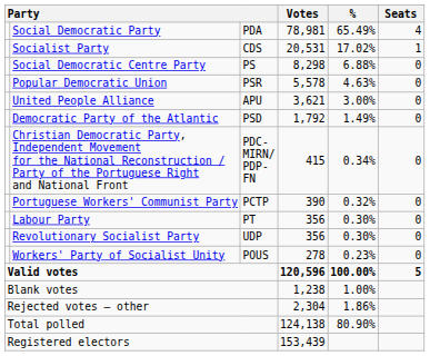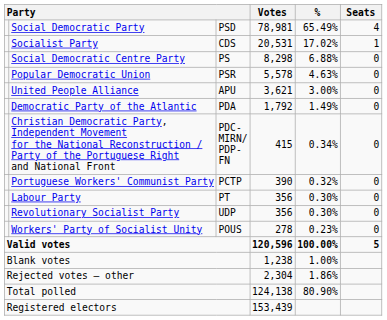Social Democratic Party | column 3: PDA -> PSD
Democratic Party of the Atlantic | column 3: PSD -> PDA
